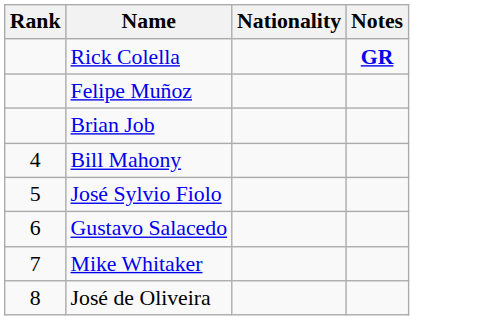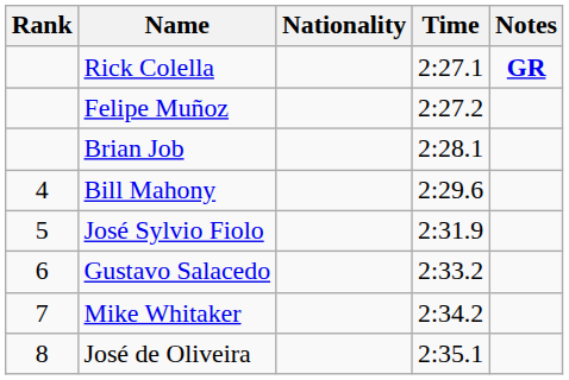+ column: Time | 2:27.1 | 2:27.2 | 2:28.1 | 2:29.6 | 2:31.9 | 2:33.2 | 2:34.2 | 2:35.1
